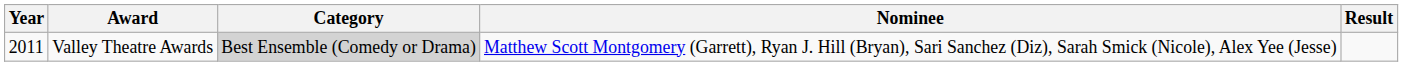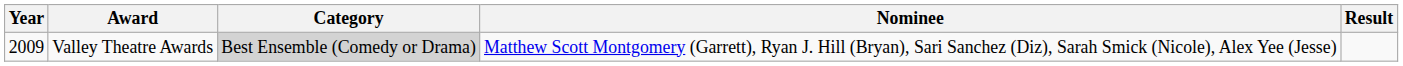Valley Theatre Awards | Year: 2011 -> 2009
